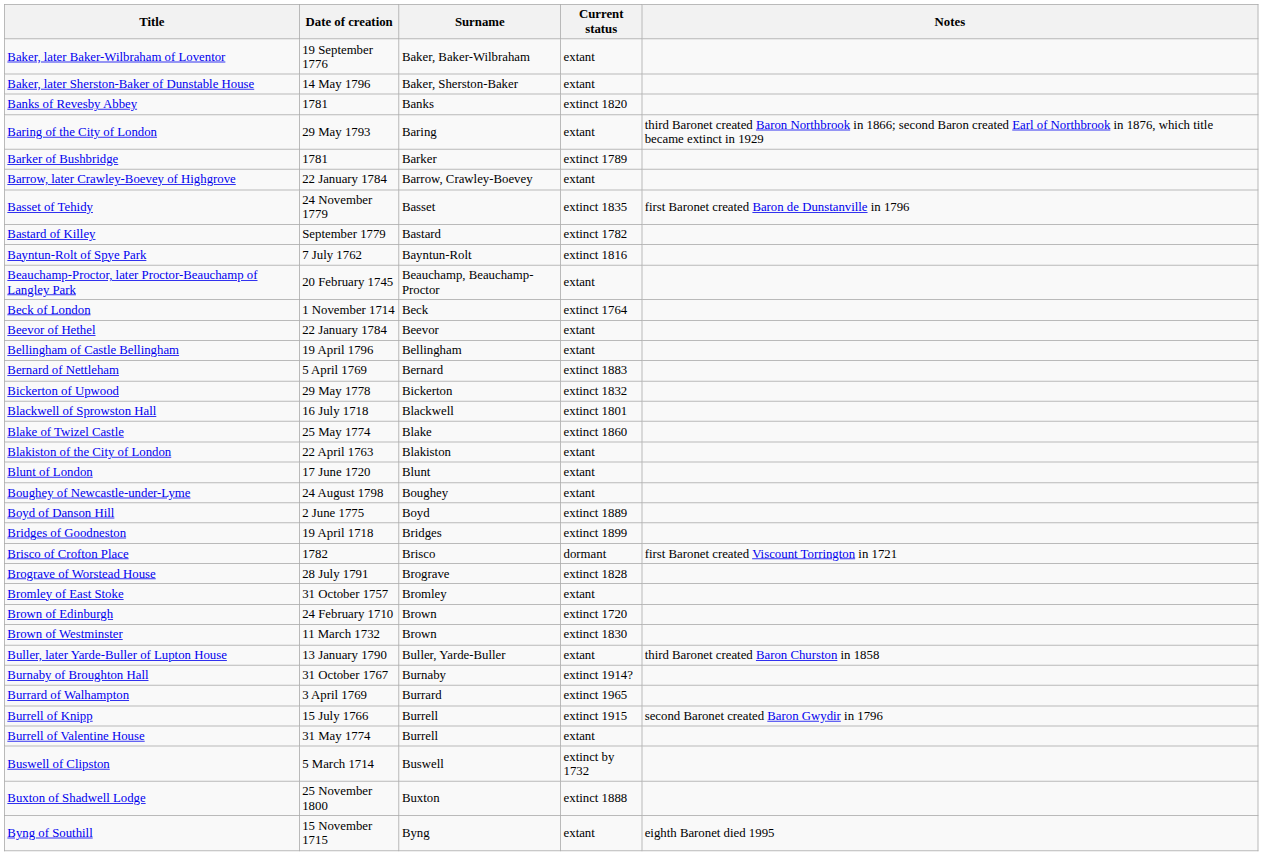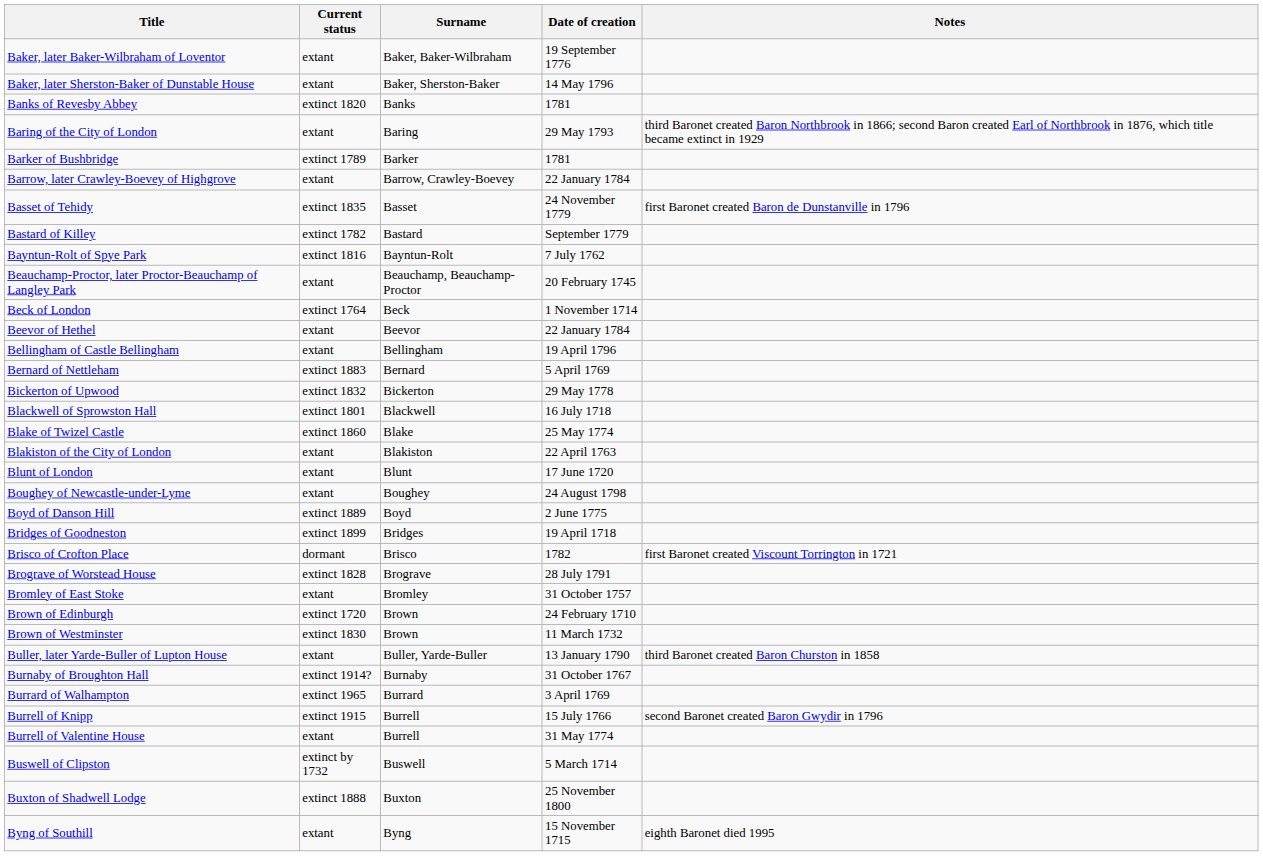columns swapped: Date of creation <-> Current status
